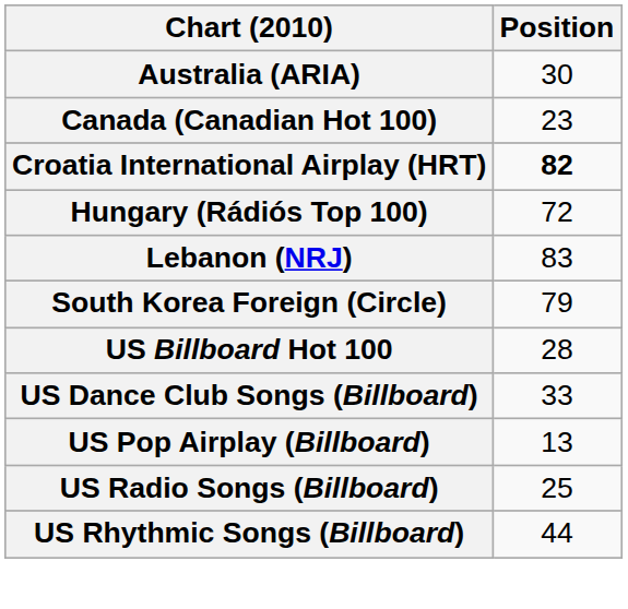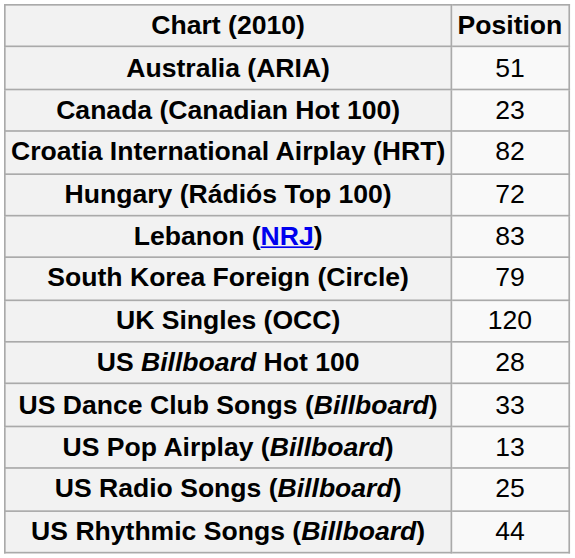Australia (ARIA) | Position: 30 -> 51
Croatia International Airplay (HRT) | Position: bold -> normal
+ row: UK Singles (OCC) | 120
